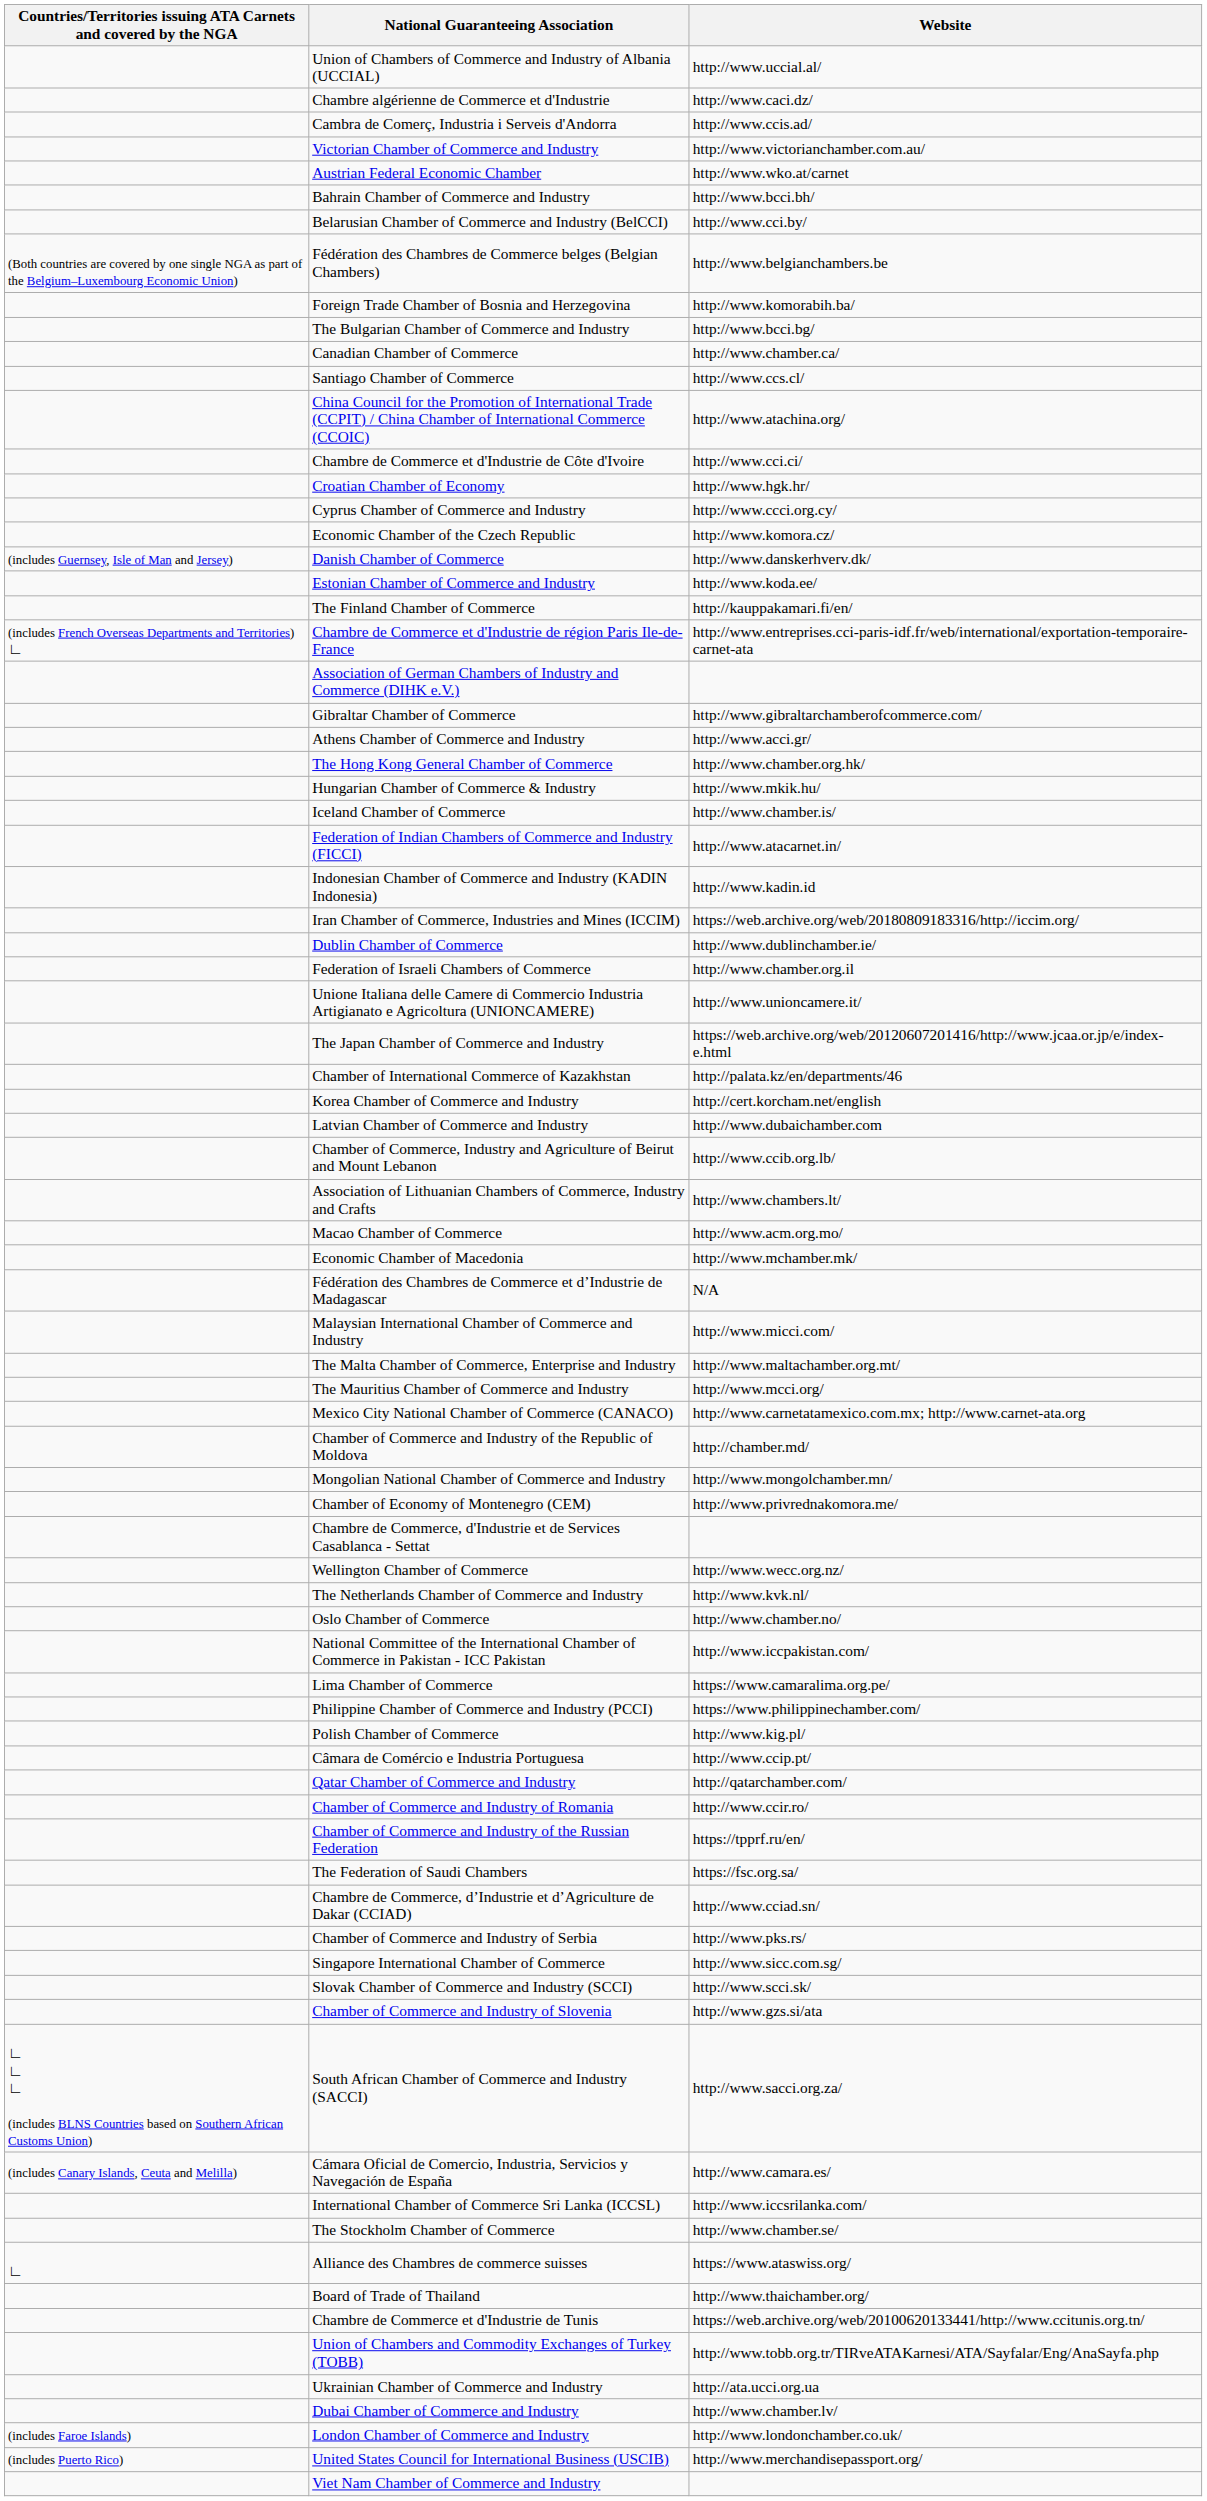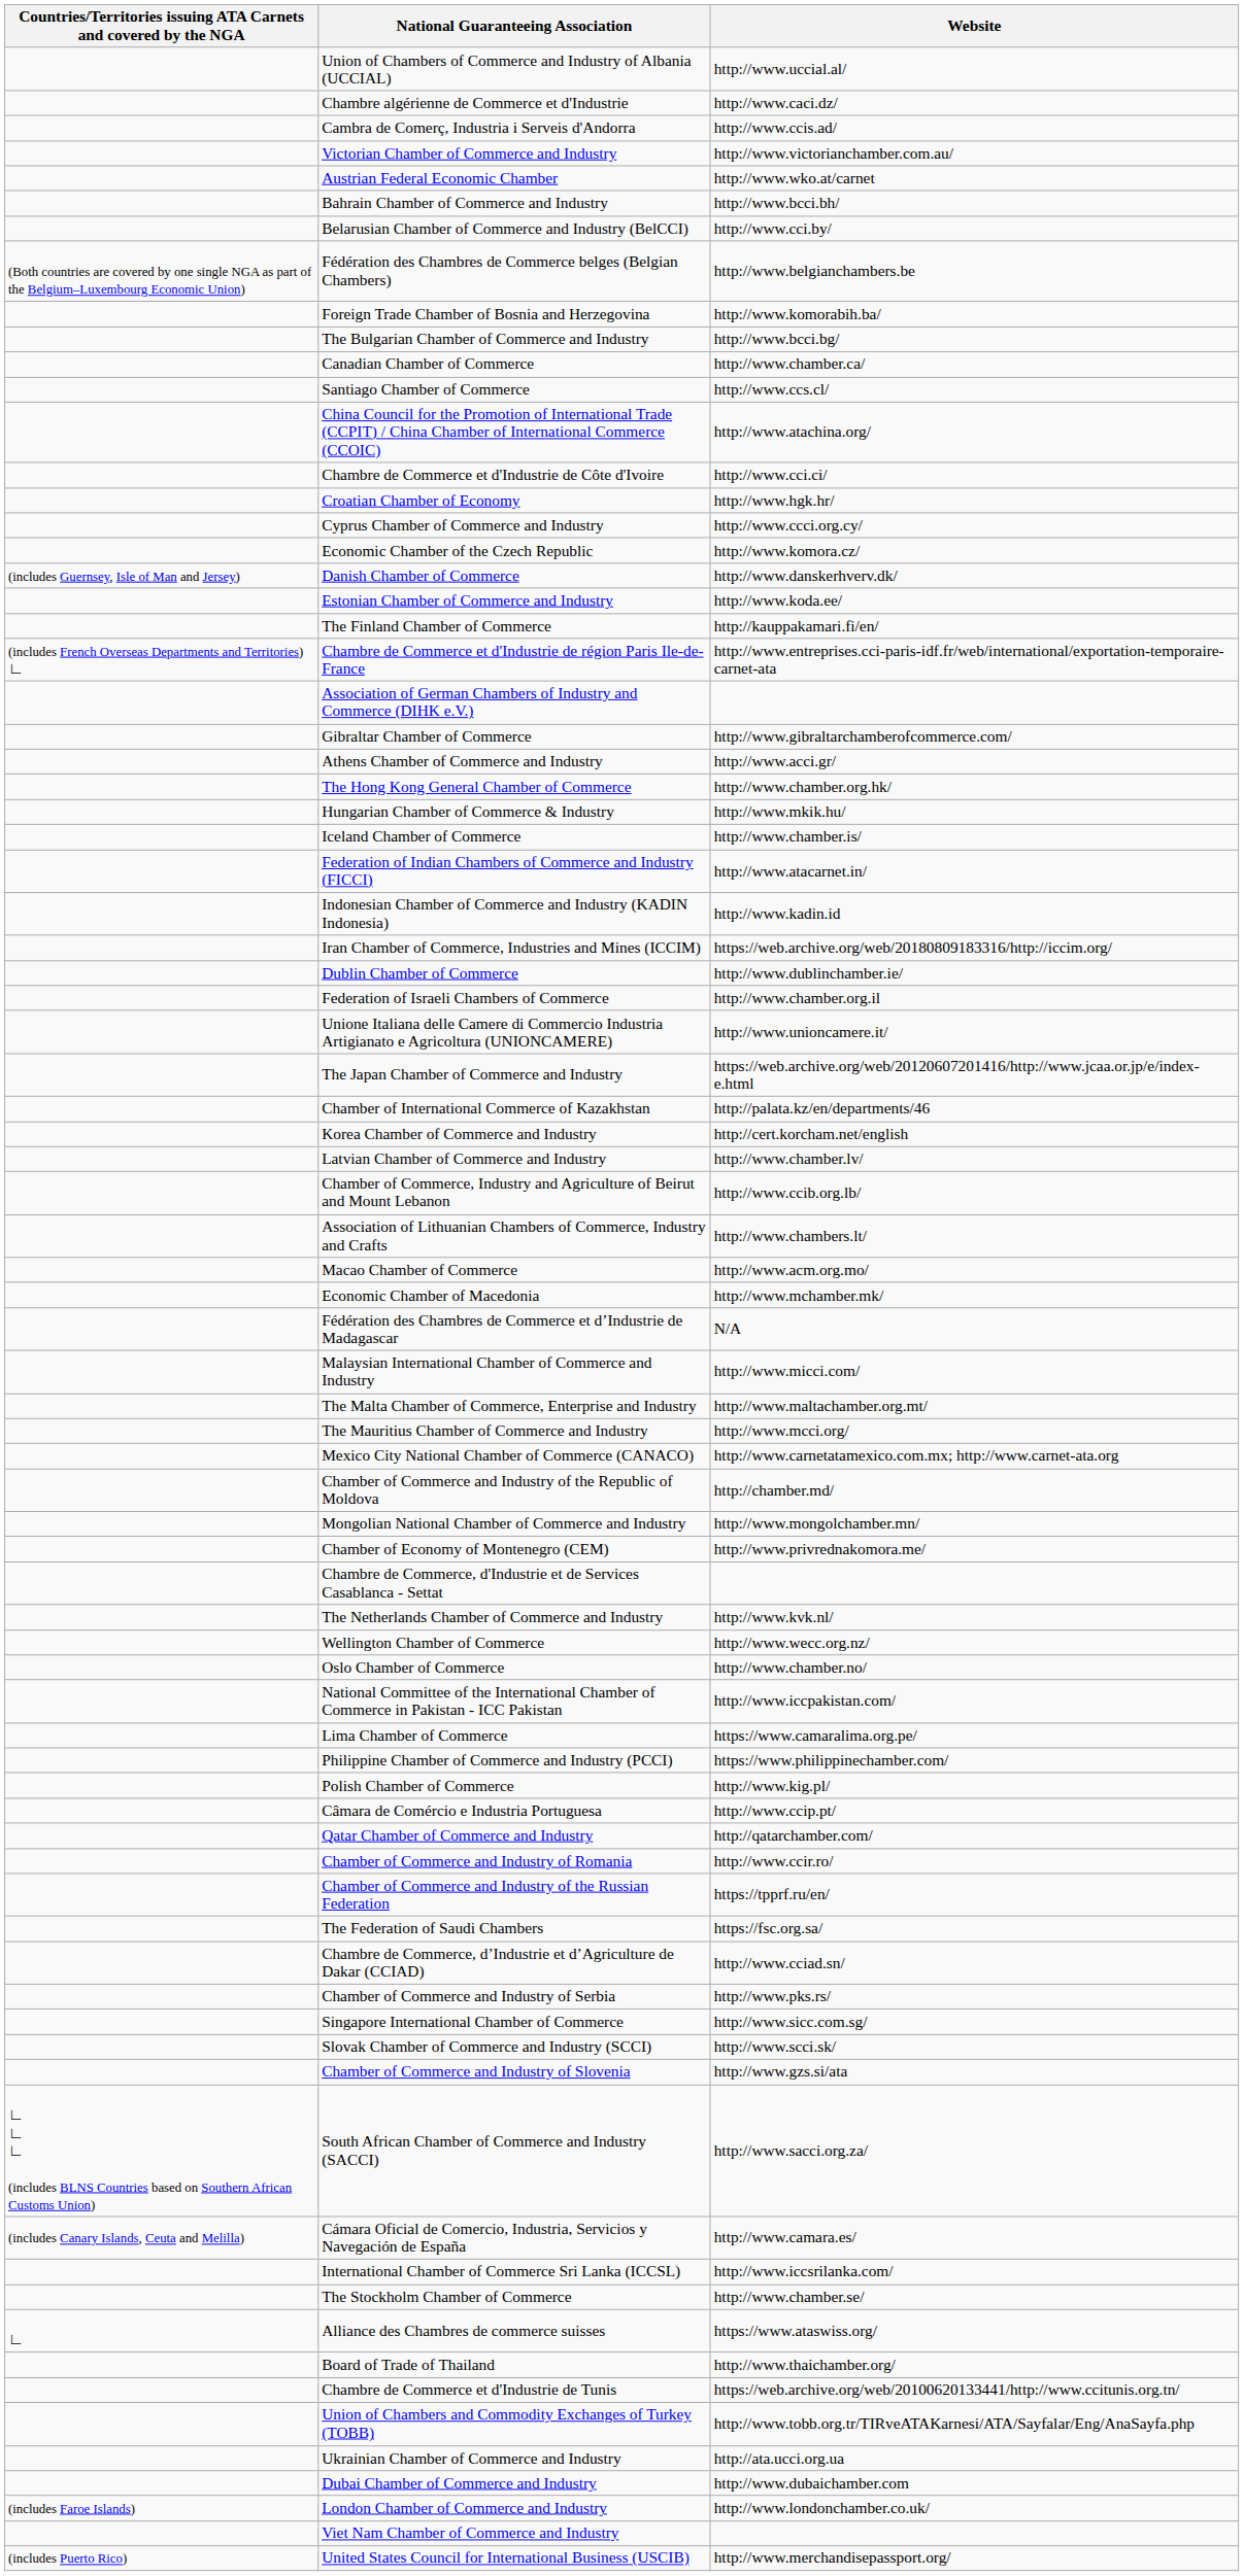Latvian Chamber of Commerce and Industry | Website: http://www.dubaichamber.com -> http://www.chamber.lv/
rows swapped: The Netherlands Chamber of Commerce and Industry <-> Wellington Chamber of Commerce
Dubai Chamber of Commerce and Industry | Website: http://www.chamber.lv/ -> http://www.dubaichamber.com
rows swapped: United States Council for International Business (USCIB) <-> Viet Nam Chamber of Commerce and Industry
